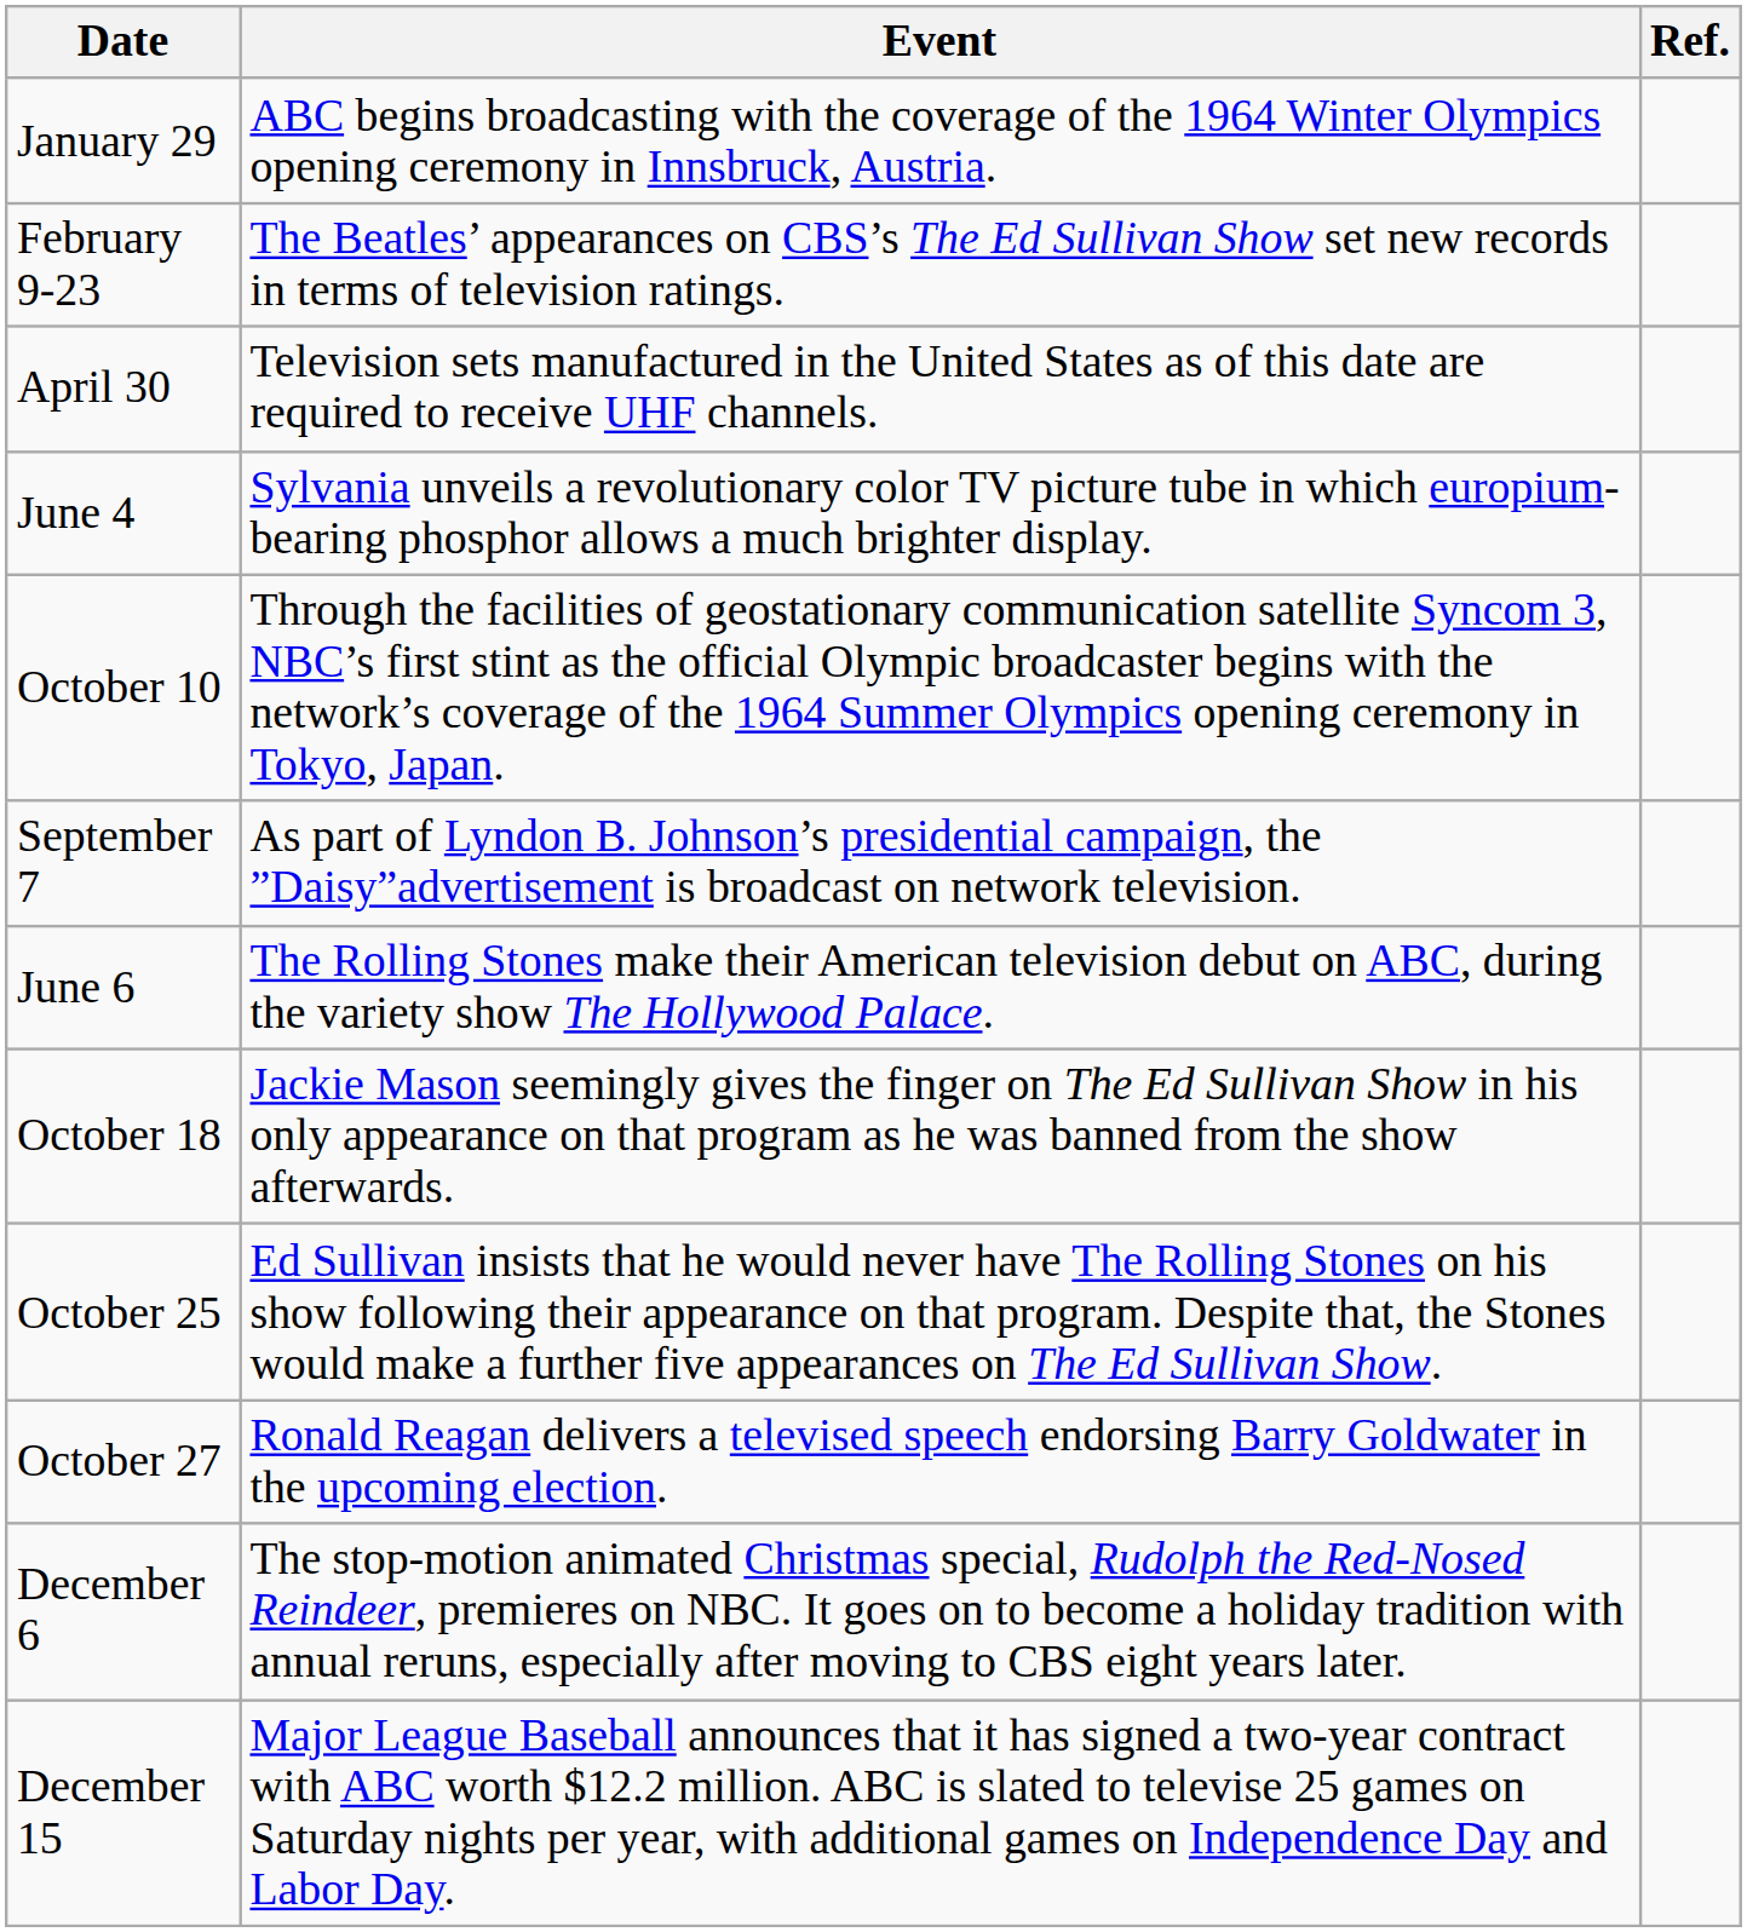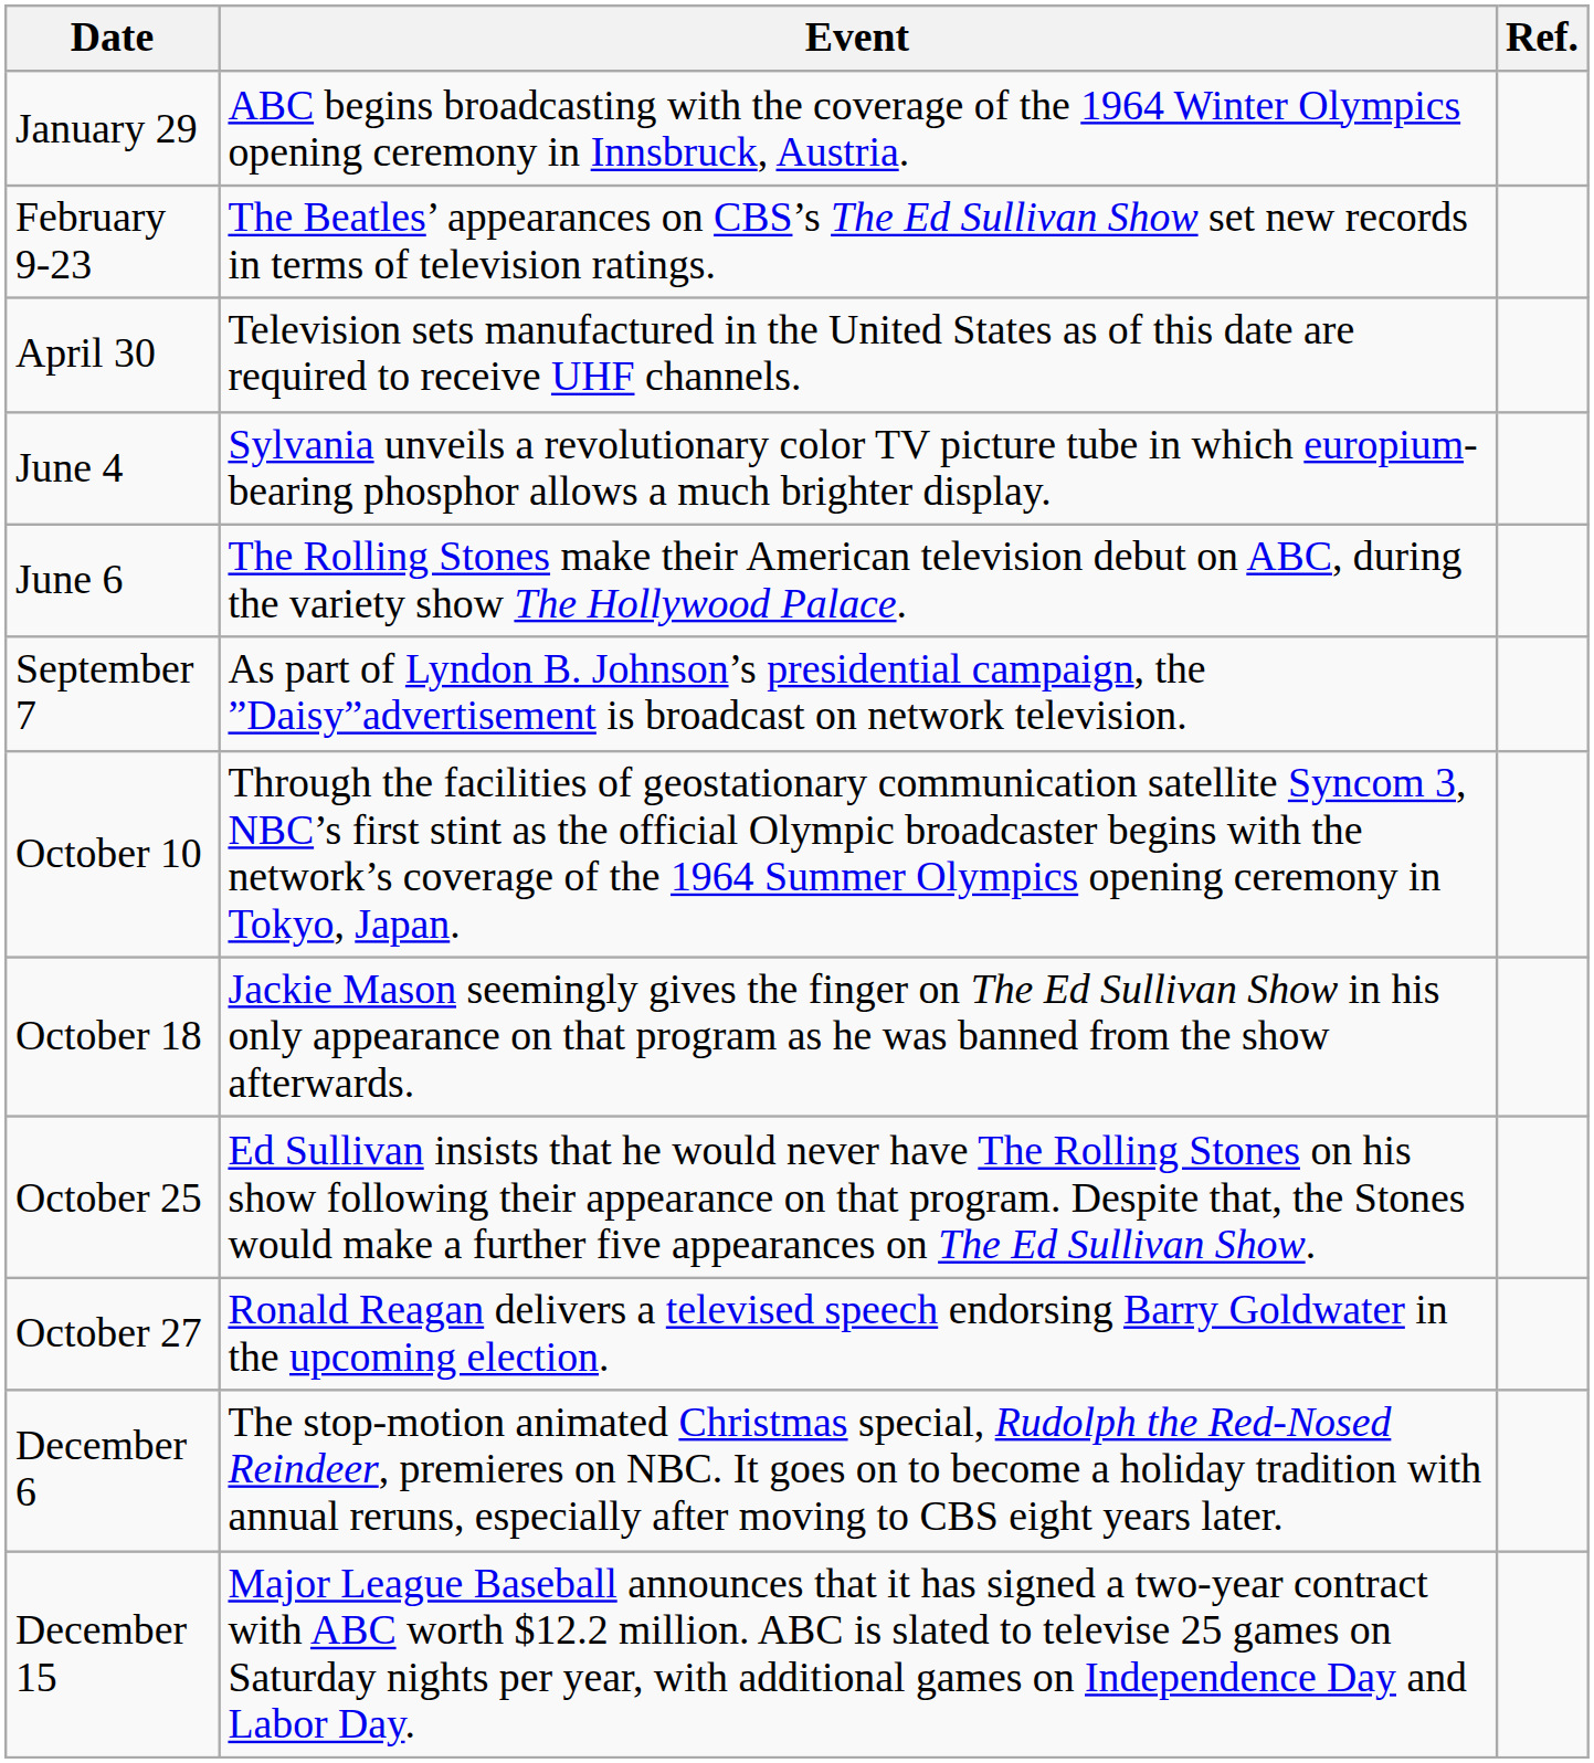rows swapped: June 6 <-> October 10
